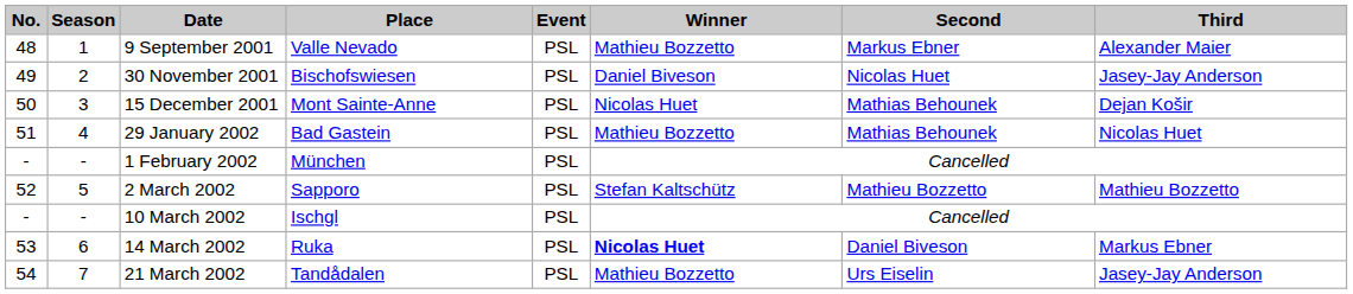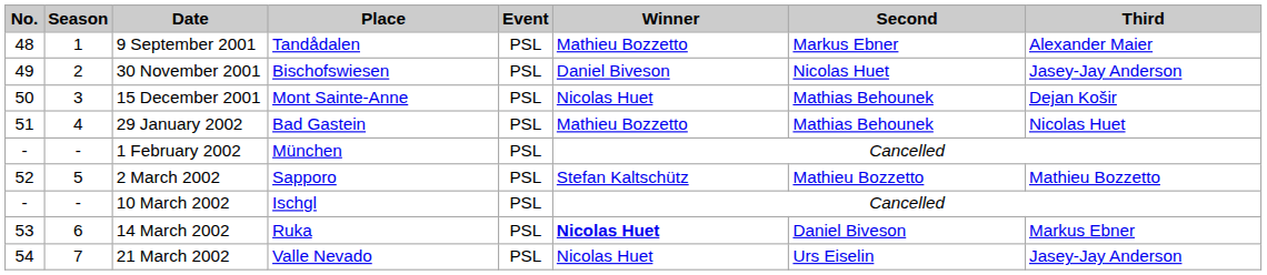9 September 2001 | Place: Valle Nevado -> Tandådalen
21 March 2002 | Place: Tandådalen -> Valle Nevado
21 March 2002 | Winner: Mathieu Bozzetto -> Nicolas Huet
